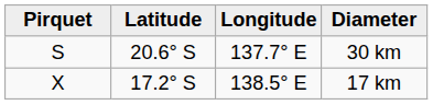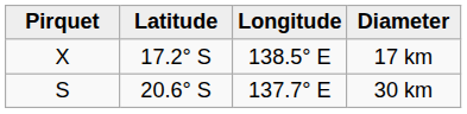rows swapped: 30 km <-> 17 km
